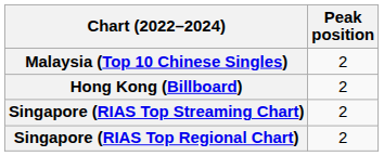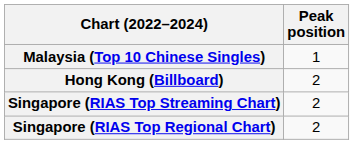Malaysia (Top 10 Chinese Singles) | Peak position: 2 -> 1
